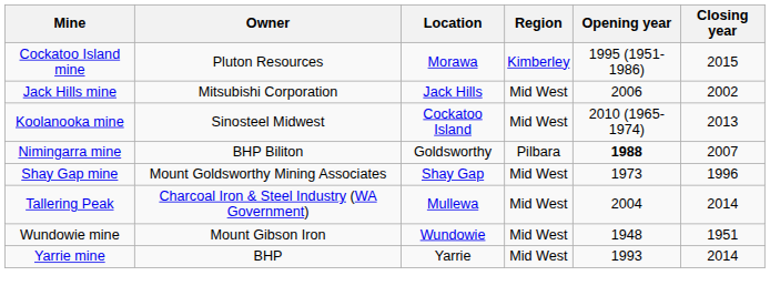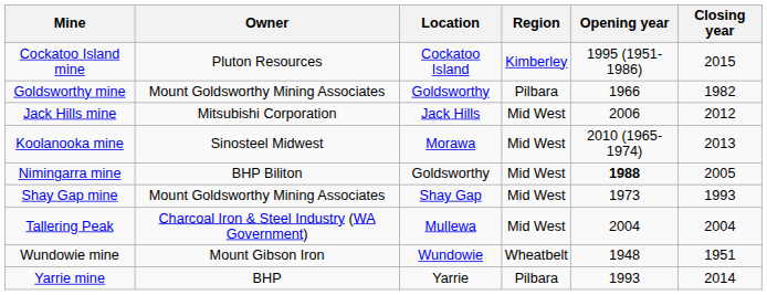Cockatoo Island mine | Location: Morawa -> Cockatoo Island
+ row: Goldsworthy mine | Mount Goldsworthy Mining Associates | Goldsworthy | Pilbara | 1966 | 1982
Jack Hills mine | Closing year: 2002 -> 2012
Koolanooka mine | Location: Cockatoo Island -> Morawa
Nimingarra mine | Region: Pilbara -> Mid West
Nimingarra mine | Closing year: 2007 -> 2005
Shay Gap mine | Closing year: 1996 -> 1993
Tallering Peak | Closing year: 2014 -> 2004
Wundowie mine | Region: Mid West -> Wheatbelt
Yarrie mine | Region: Mid West -> Pilbara
